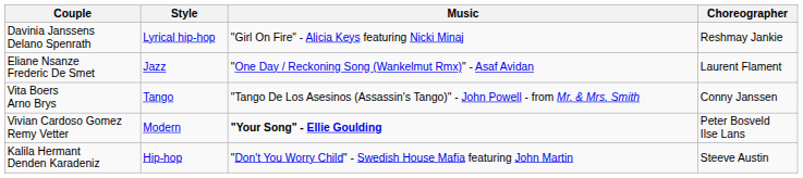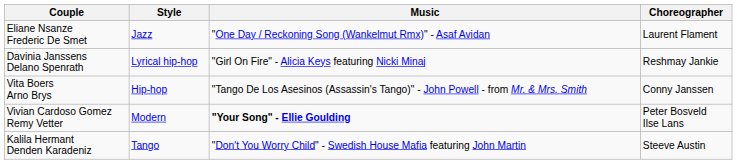rows swapped: Davinia Janssens Delano Spenrath <-> Eliane Nsanze Frederic De Smet
Vita Boers Arno Brys | Style: Tango -> Hip-hop
Kalila Hermant Denden Karadeniz | Style: Hip-hop -> Tango
